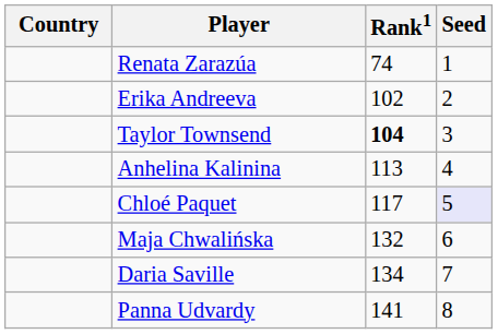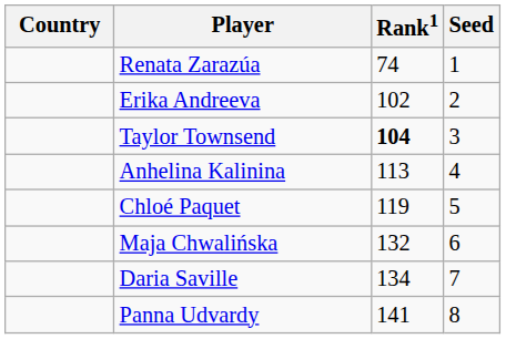Chloé Paquet | Rank1: 117 -> 119
Chloé Paquet | Seed: lavender background -> no background
